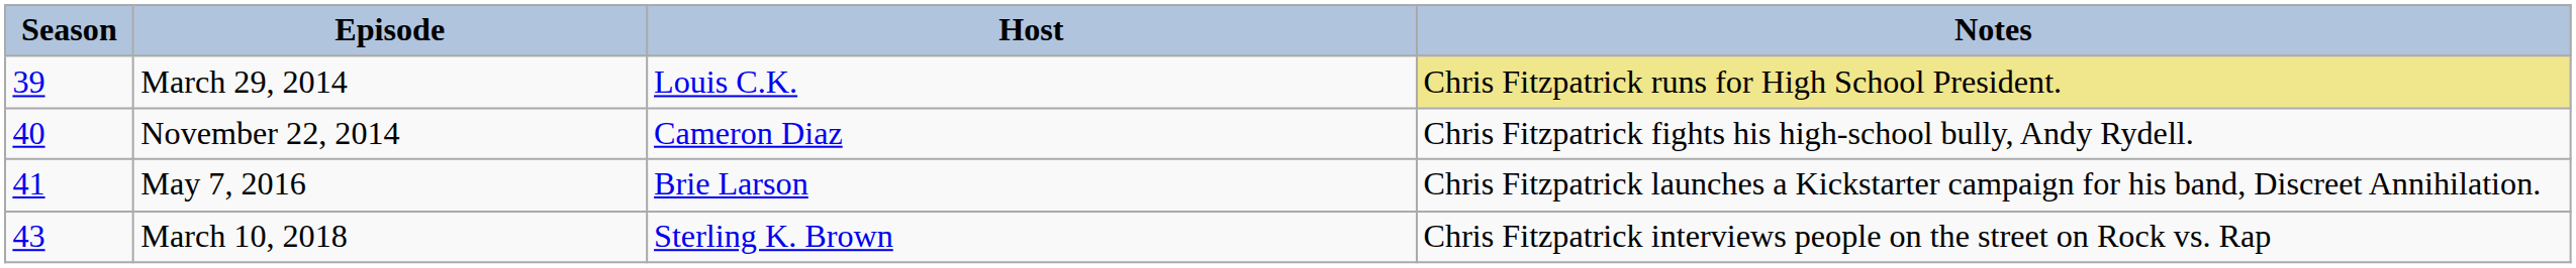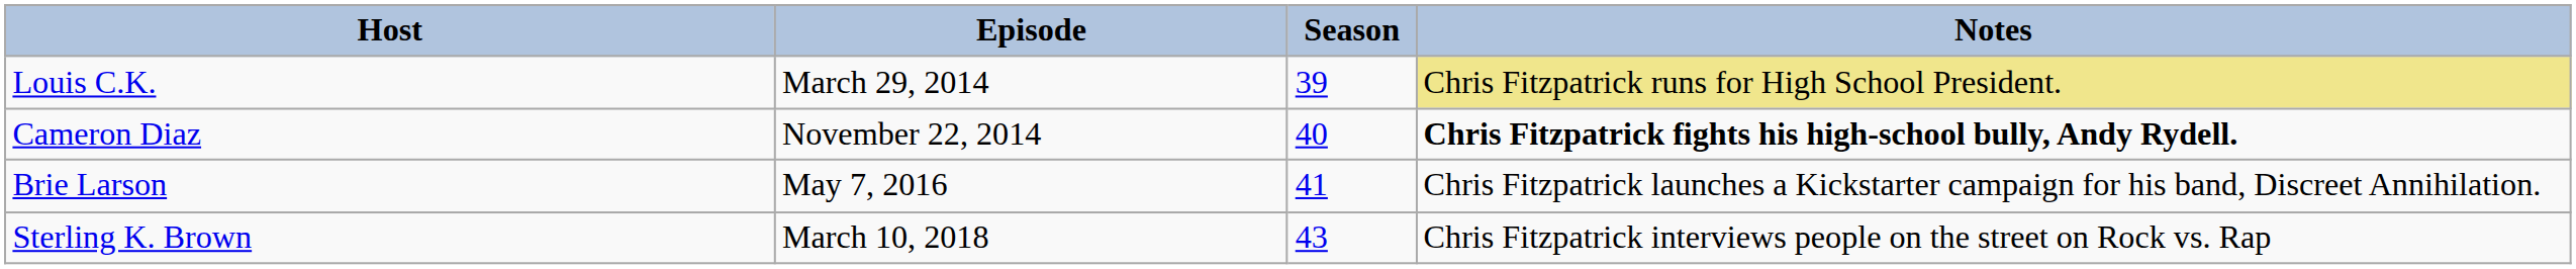columns swapped: Season <-> Host
November 22, 2014 | Notes: normal -> bold
